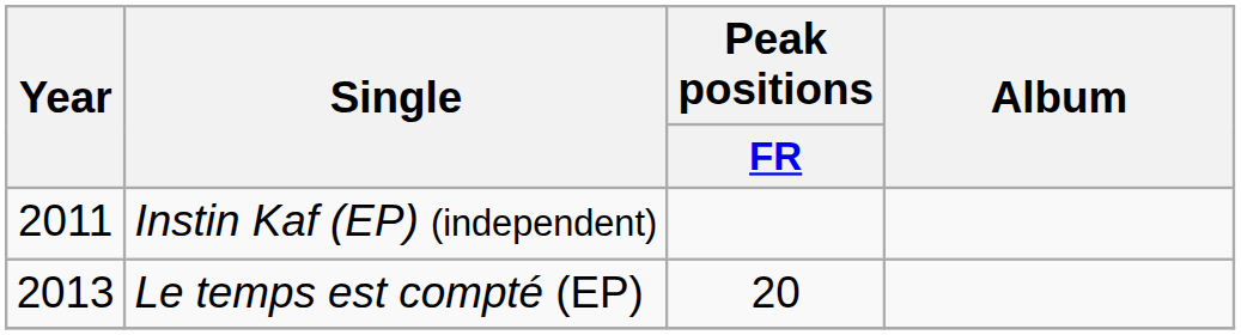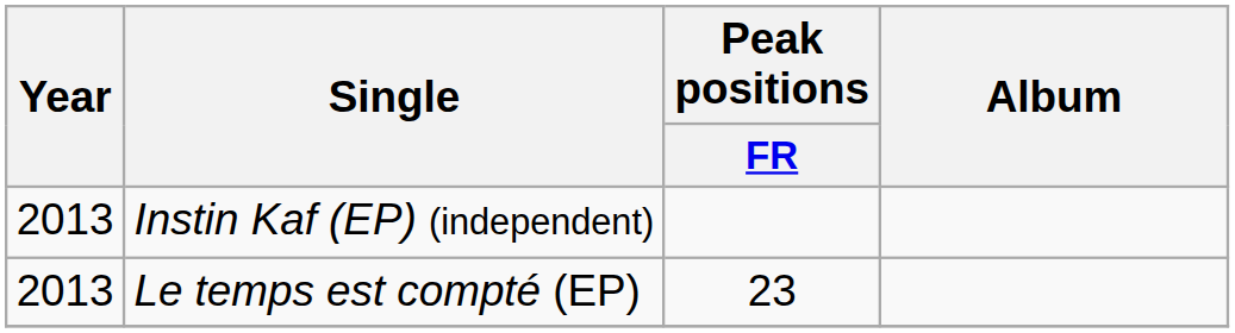Instin Kaf (EP) (independent) | Year: 2011 -> 2013
Le temps est compté (EP) | Peak positions / FR: 20 -> 23
